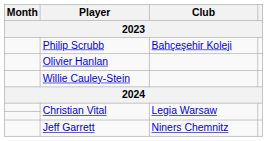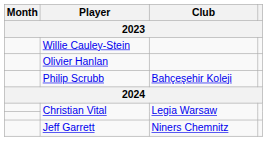rows swapped: Willie Cauley-Stein <-> Philip Scrubb
